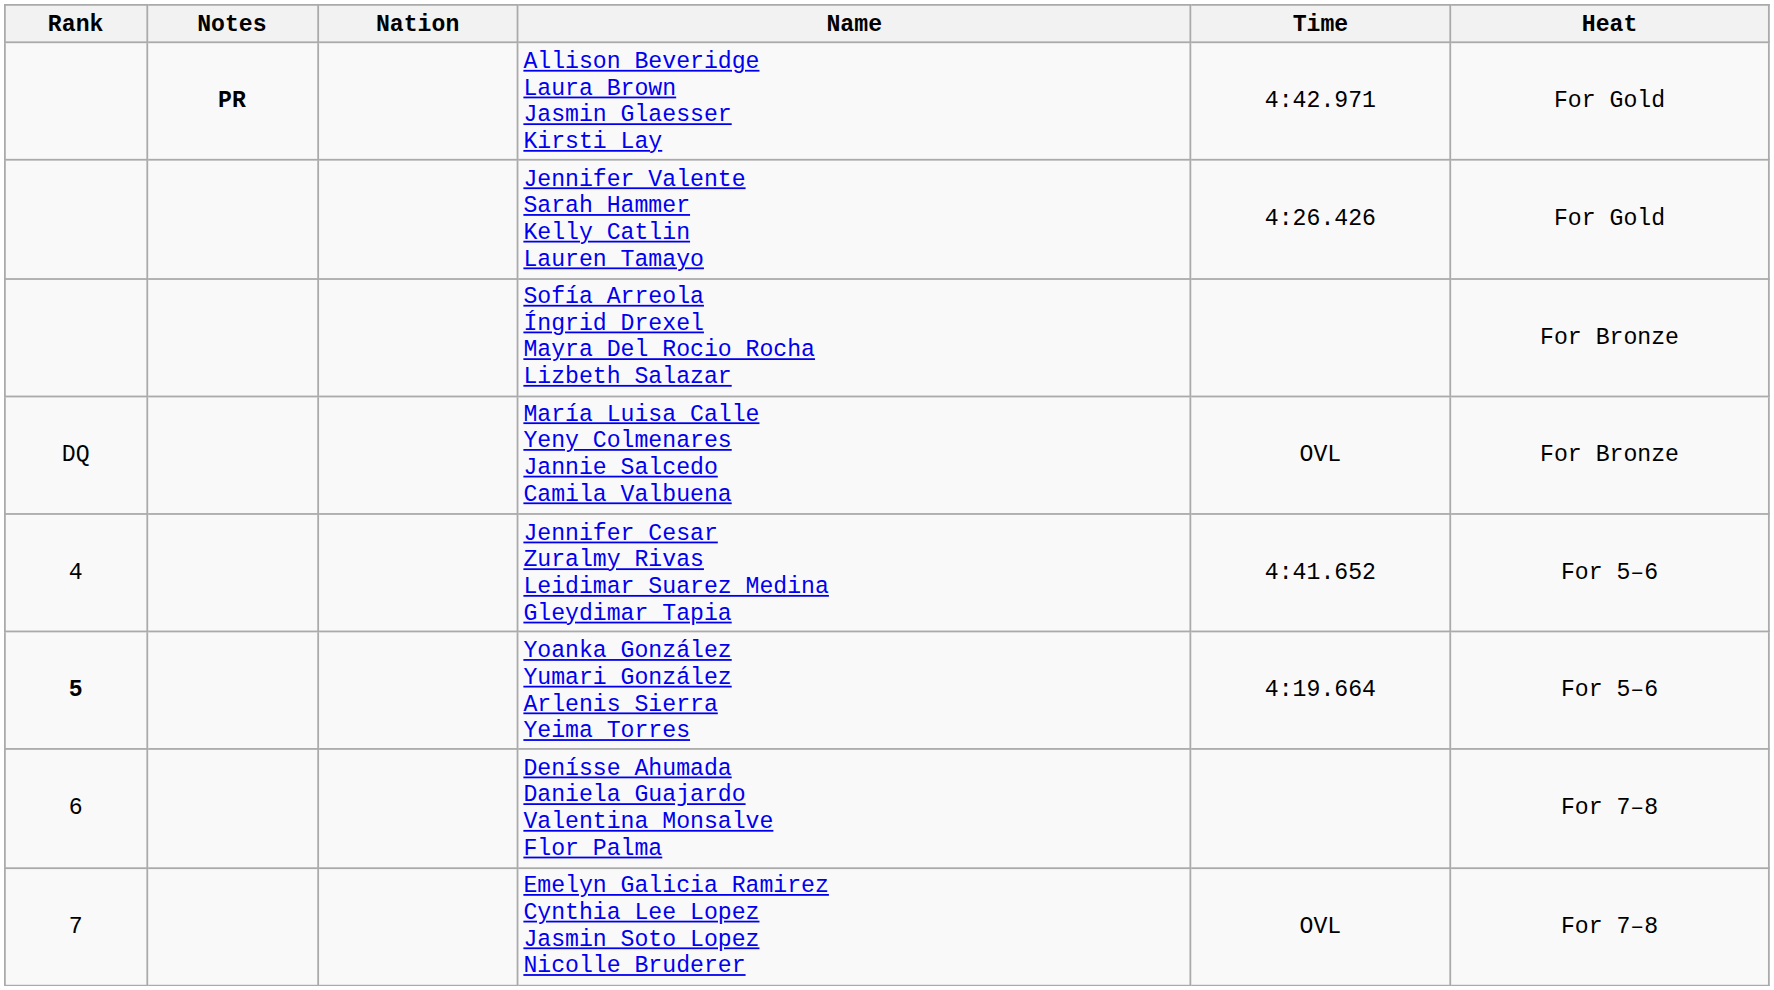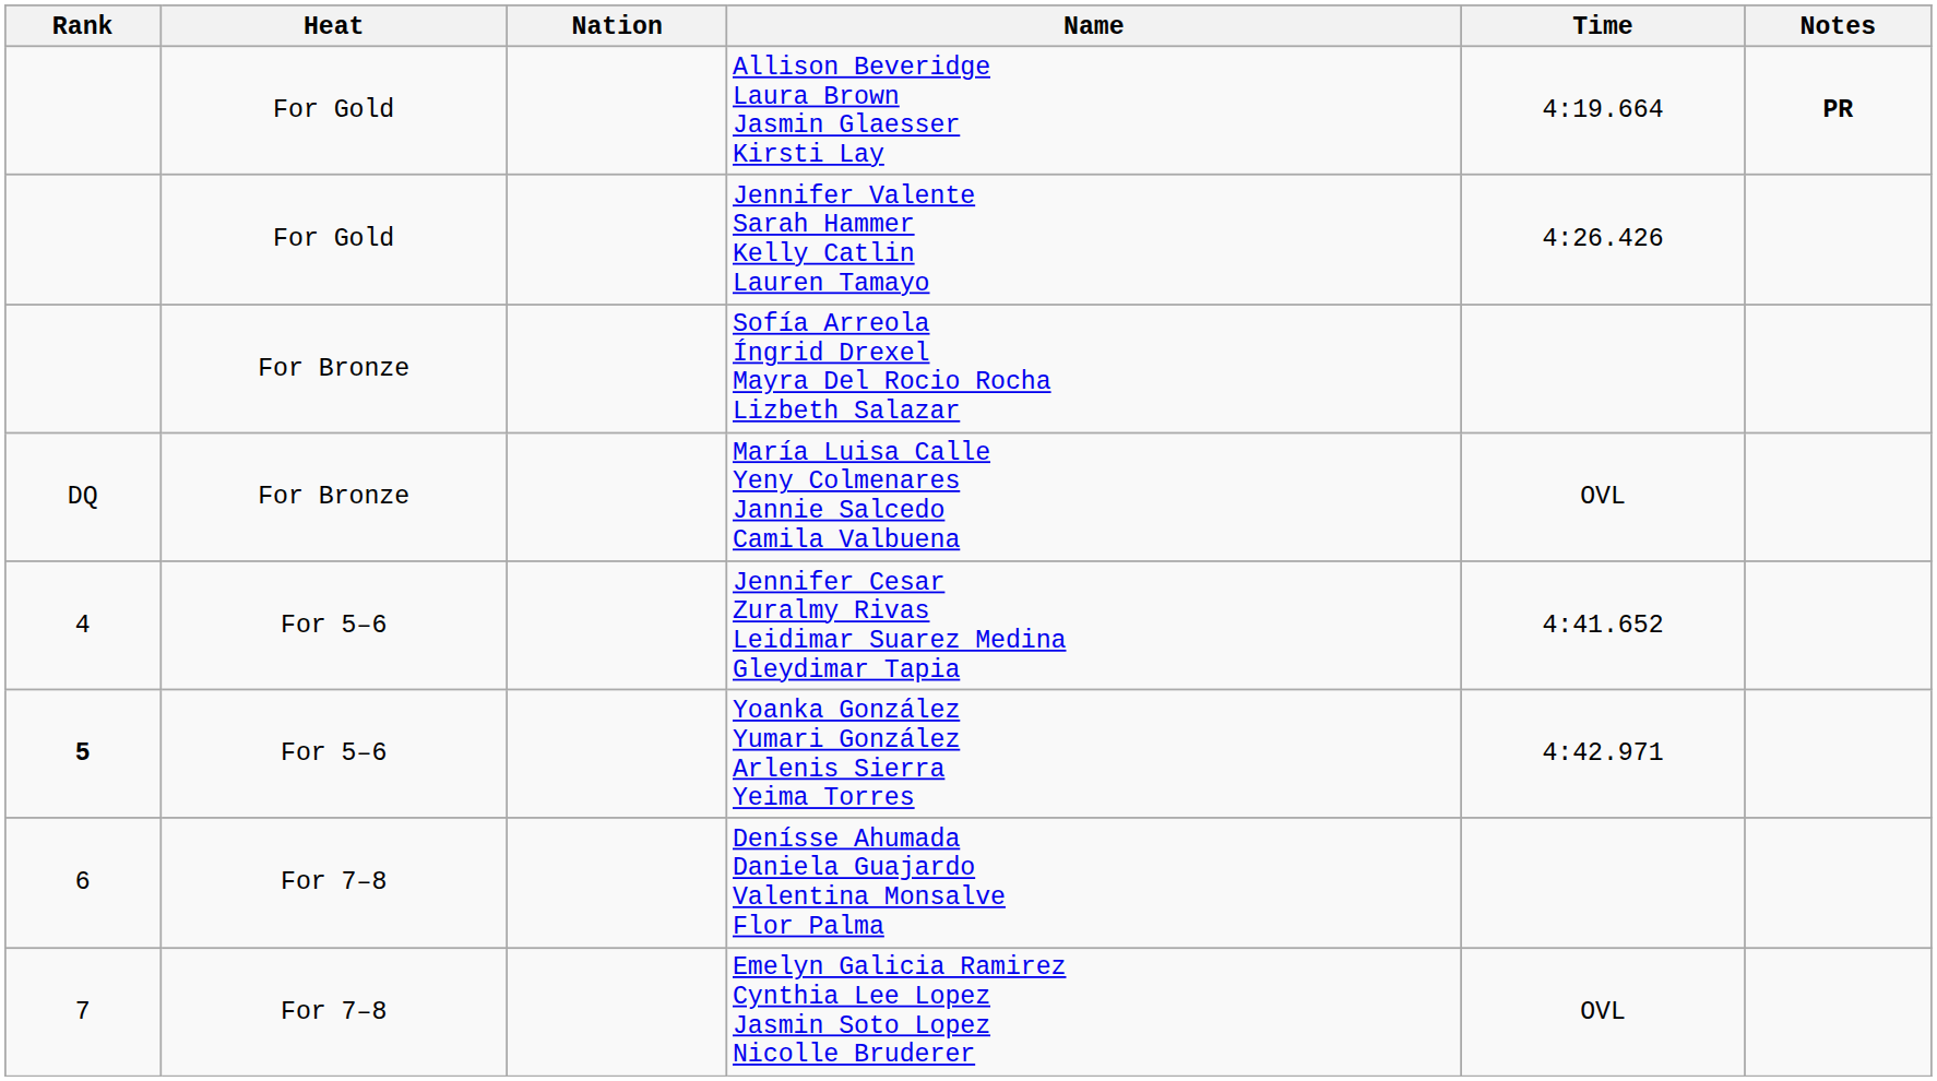columns swapped: Heat <-> Notes
Allison Beveridge Laura Brown Jasmin Glaesser Kirsti Lay | Time: 4:42.971 -> 4:19.664
Yoanka González Yumari González Arlenis Sierra Yeima Torres | Time: 4:19.664 -> 4:42.971
